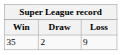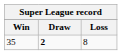35 | Draw: normal -> bold
35 | Loss: 9 -> 8
